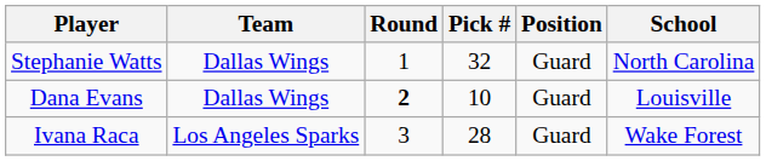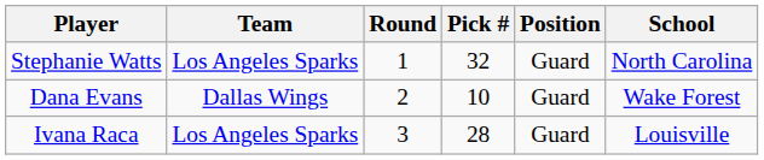Stephanie Watts | Team: Dallas Wings -> Los Angeles Sparks
Dana Evans | Round: bold -> normal
Dana Evans | School: Louisville -> Wake Forest
Ivana Raca | School: Wake Forest -> Louisville
